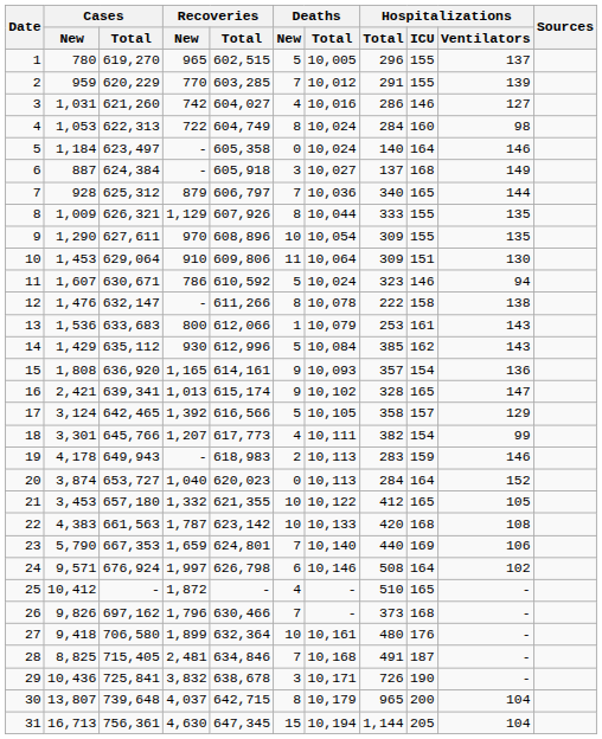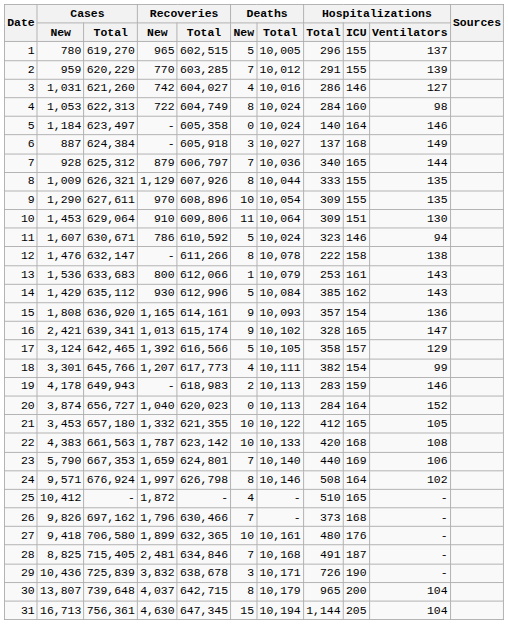20 | Cases / Total: 653,727 -> 656,727
24 | Deaths / New: 6 -> 8
27 | Recoveries / Total: 632,364 -> 632,365
29 | Cases / Total: 725,841 -> 725,839
